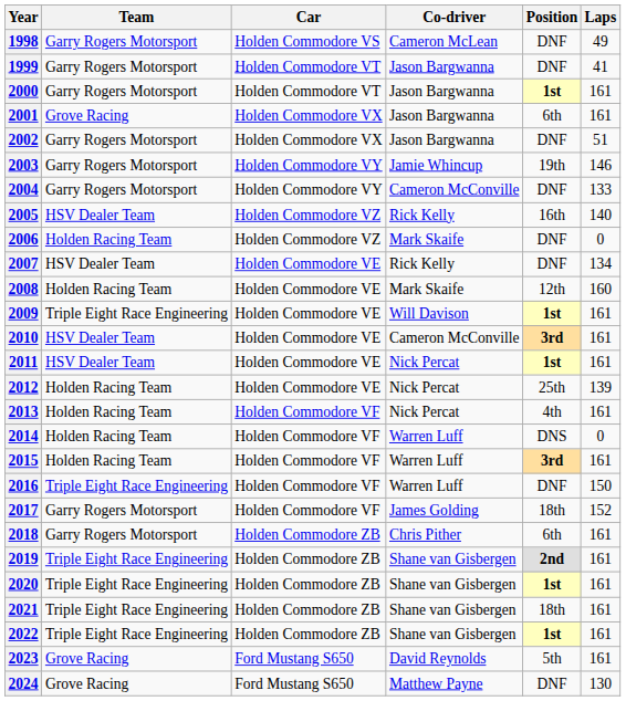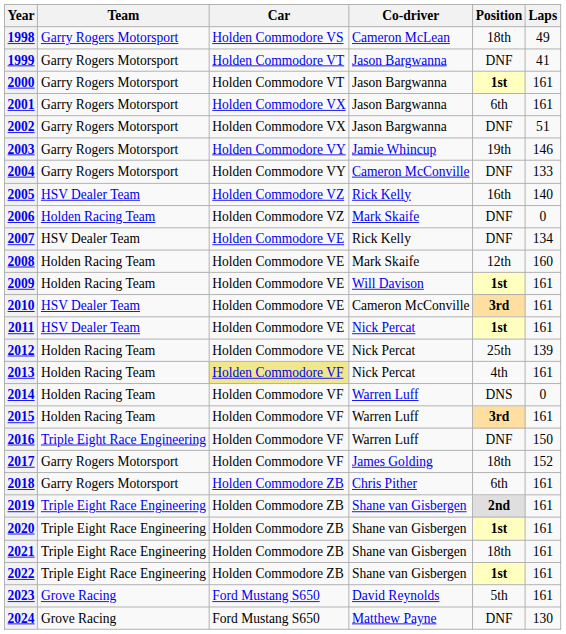1998 | Position: DNF -> 18th
2001 | Team: Grove Racing -> Garry Rogers Motorsport
2009 | Team: Triple Eight Race Engineering -> Holden Racing Team
2013 | Car: no background -> khaki background
